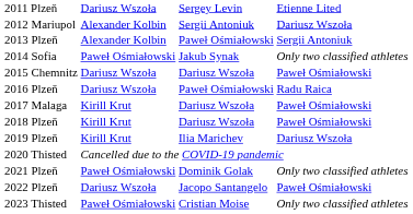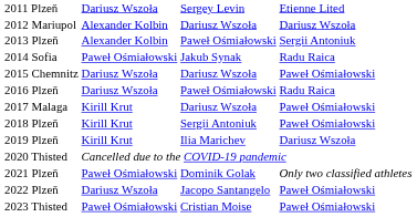2012 Mariupol | column 3: Sergii Antoniuk -> Dariusz Wszoła
2014 Sofia | column 4: Only two classified athletes -> Radu Raica
2018 Plzeň | column 3: Dariusz Wszoła -> Sergii Antoniuk
2023 Thisted | column 4: Only two classified athletes -> Paweł Ośmiałowski
